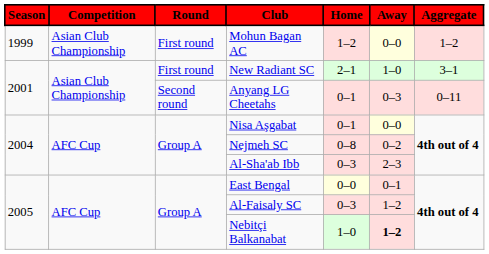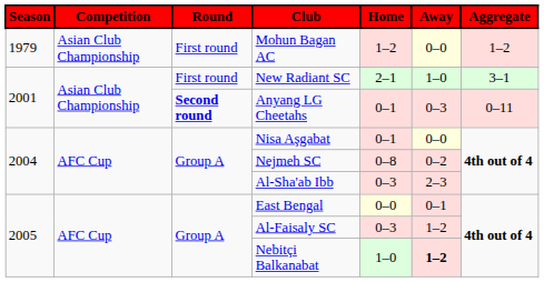Mohun Bagan AC | Season: 1999 -> 1979
Anyang LG Cheetahs | Round: normal -> bold
